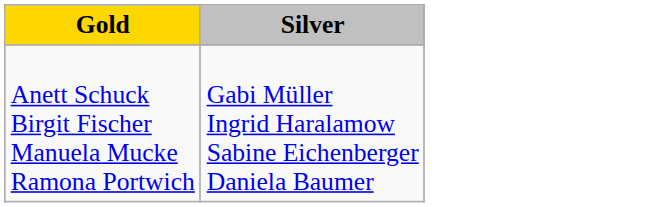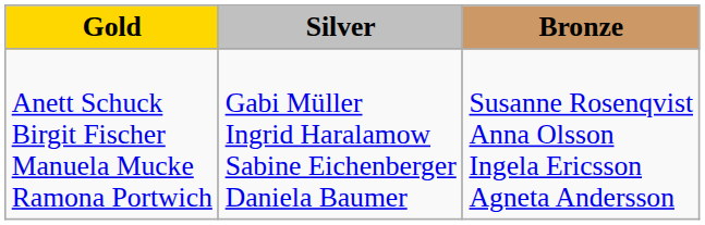+ column: Bronze | Susanne Rosenqvist Anna Olsson Ingela Ericsson Agneta Andersson
